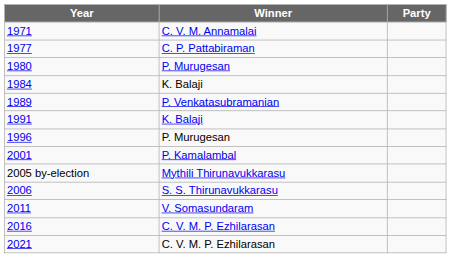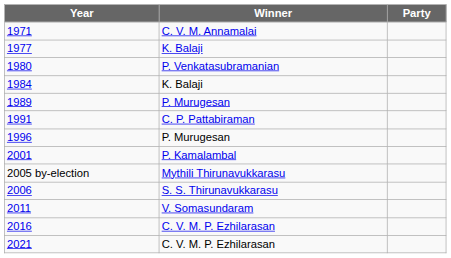1977 | Winner: C. P. Pattabiraman -> K. Balaji
1980 | Winner: P. Murugesan -> P. Venkatasubramanian
1989 | Winner: P. Venkatasubramanian -> P. Murugesan
1991 | Winner: K. Balaji -> C. P. Pattabiraman
